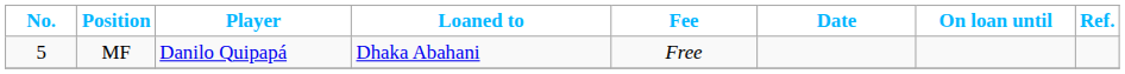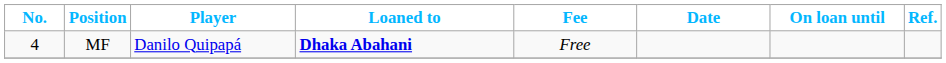MF | No.: 5 -> 4
MF | Loaned to: normal -> bold
